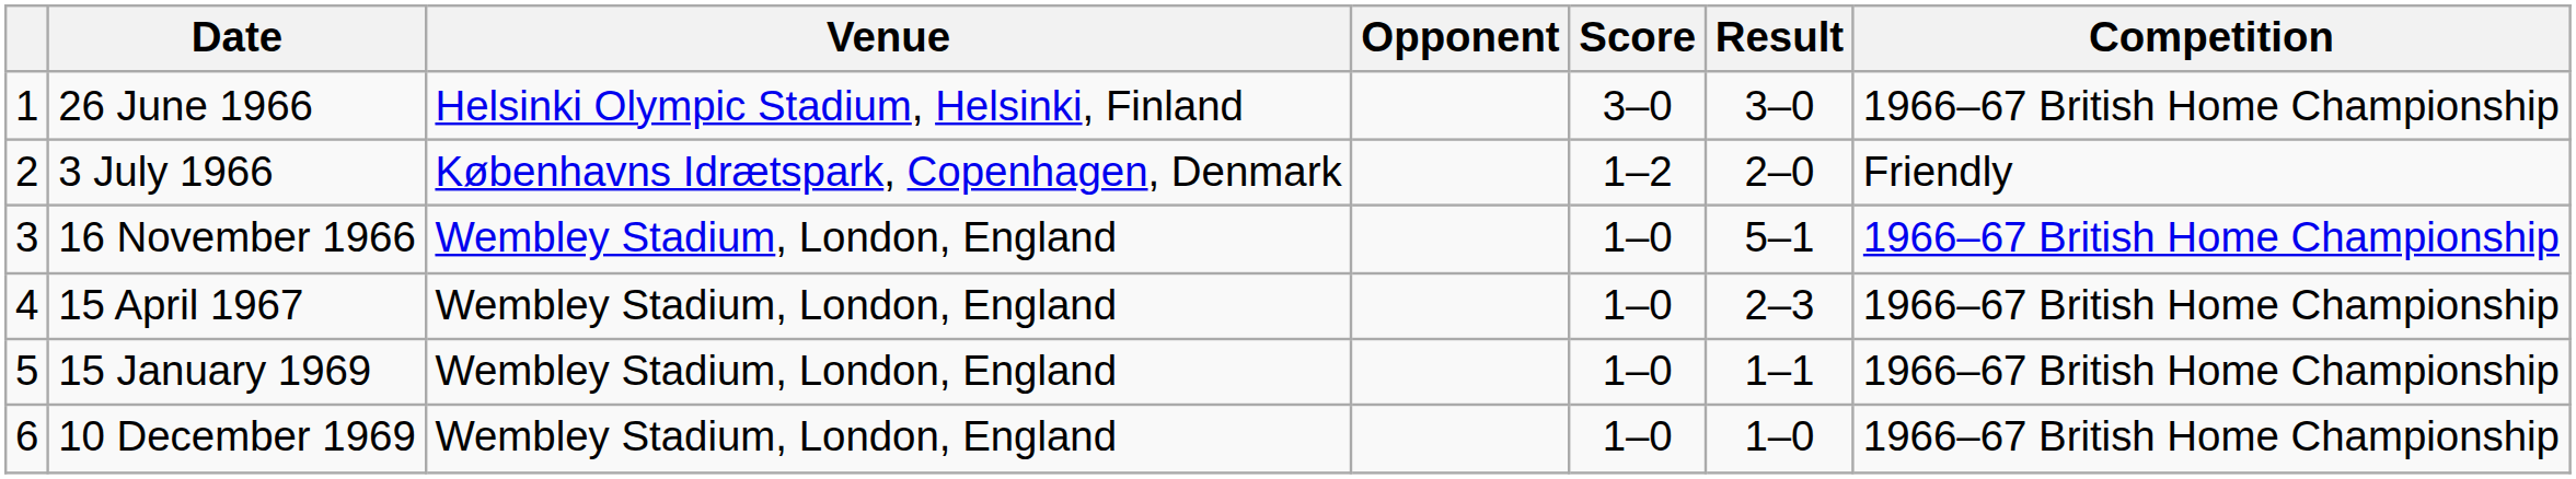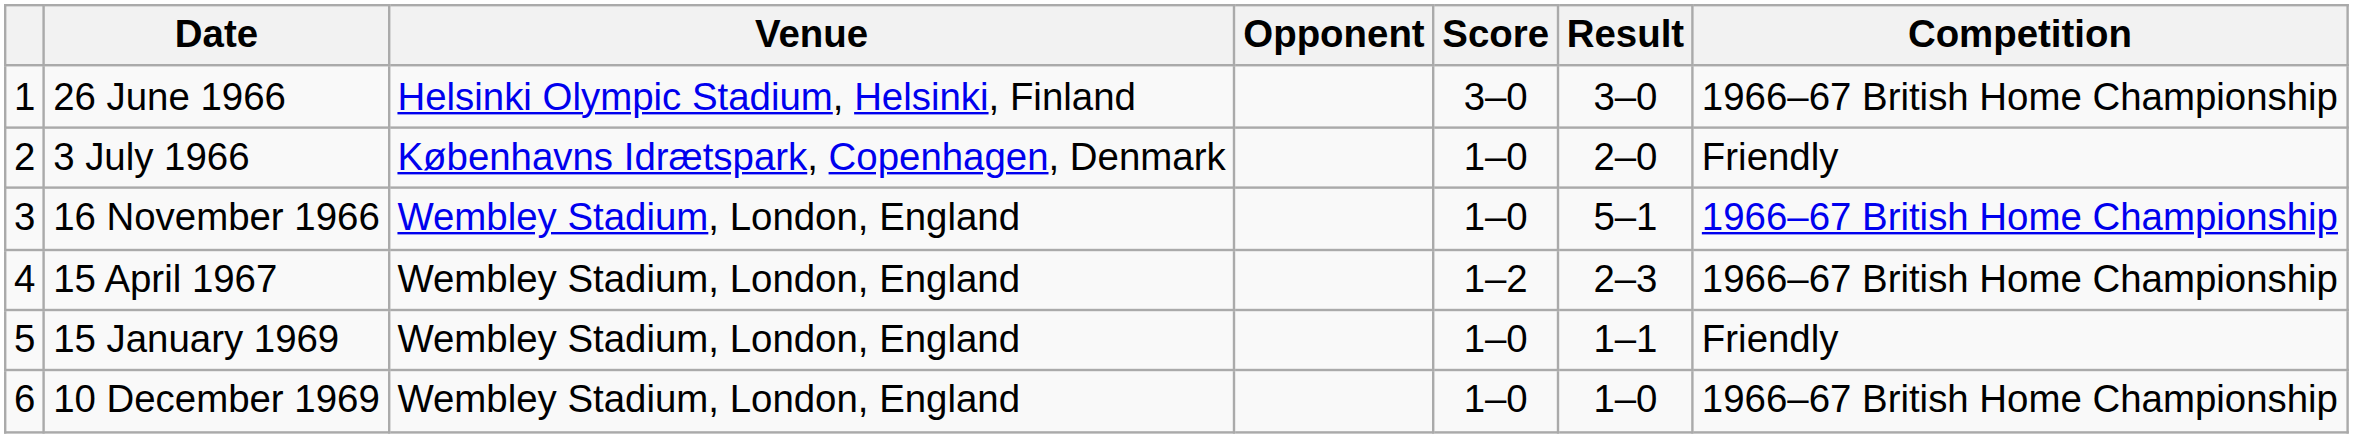3 July 1966 | Score: 1–2 -> 1–0
15 April 1967 | Score: 1–0 -> 1–2
15 January 1969 | Competition: 1966–67 British Home Championship -> Friendly
